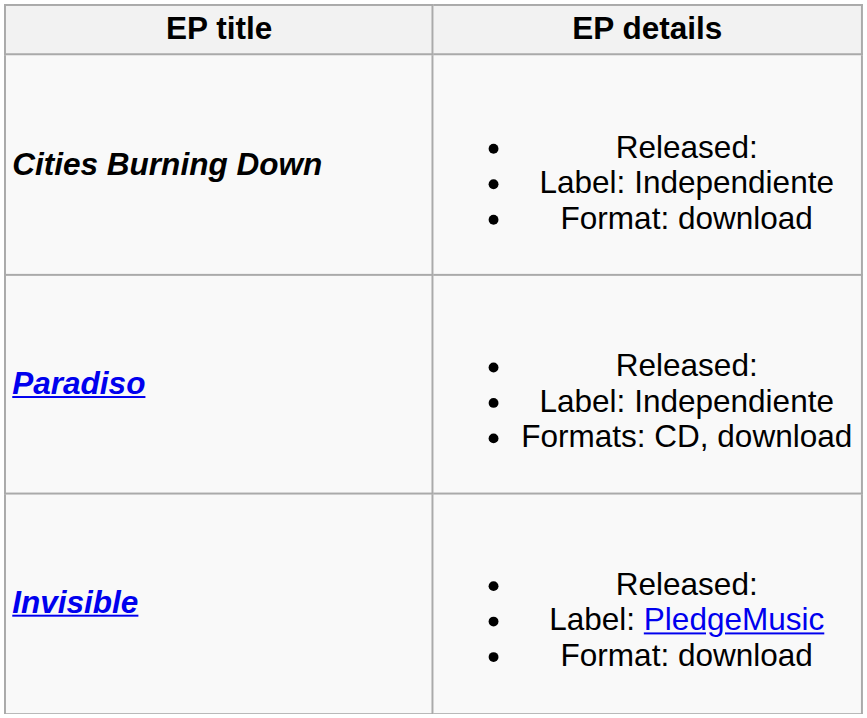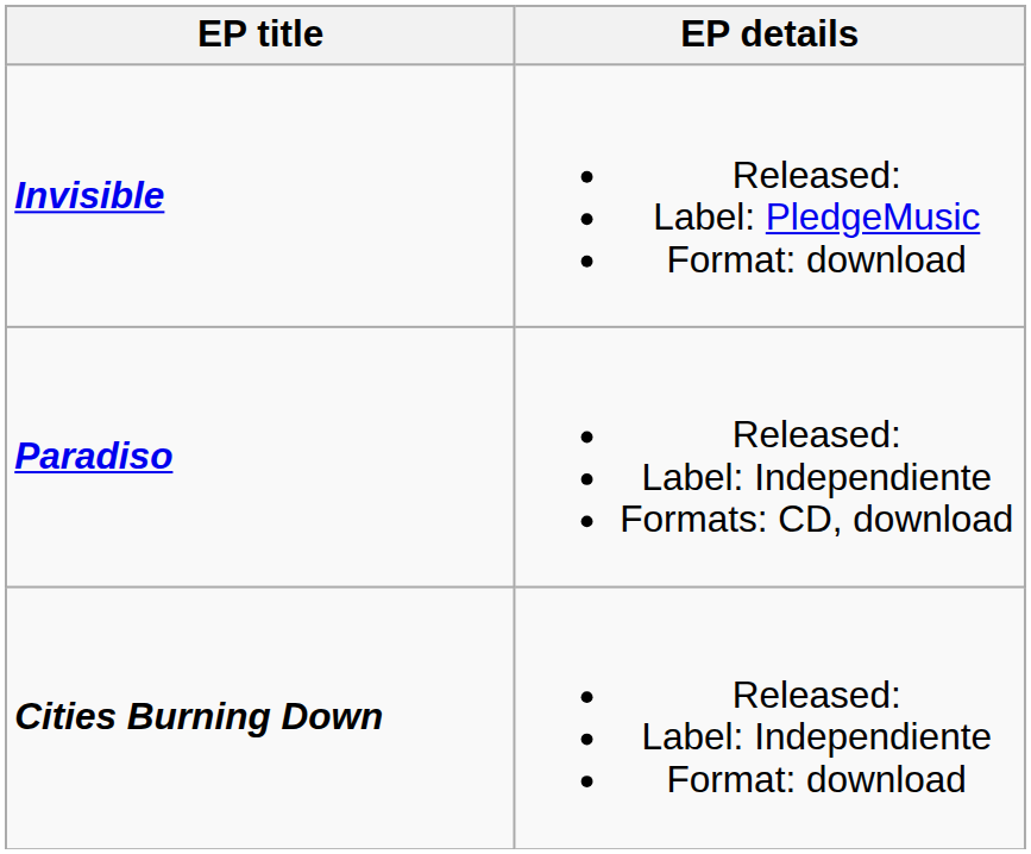rows swapped: Cities Burning Down <-> Invisible
